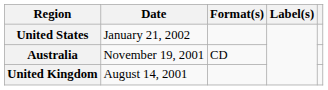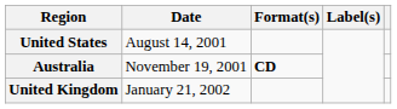United States | Date: January 21, 2002 -> August 14, 2001
Australia | Format(s): normal -> bold
United Kingdom | Date: August 14, 2001 -> January 21, 2002
